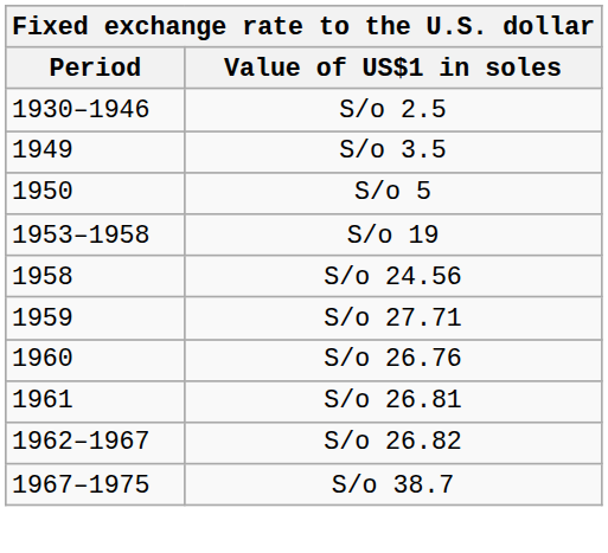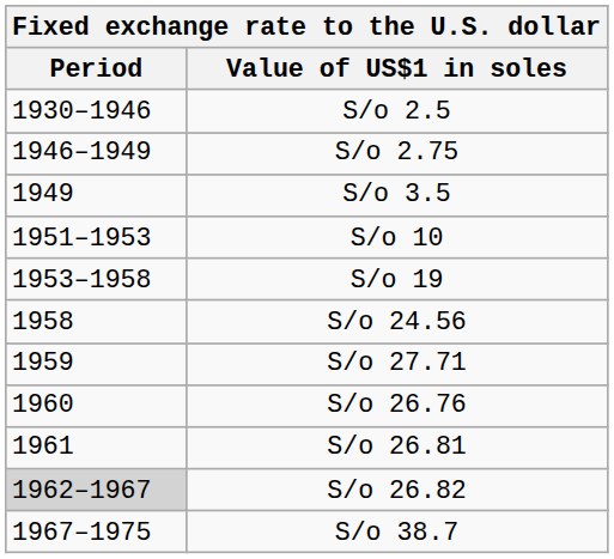+ row: 1946–1949 | S/o 2.75
- row: 1950 | S/o 5
+ row: 1951–1953 | S/o 10
S/o 26.82 | Period: no background -> lightgrey background
